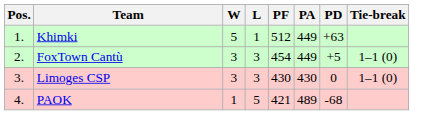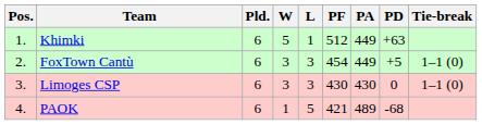+ column: Pld. | 6 | 6 | 6 | 6
